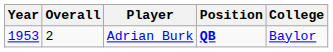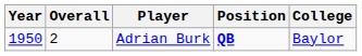Adrian Burk | Year: 1953 -> 1950
